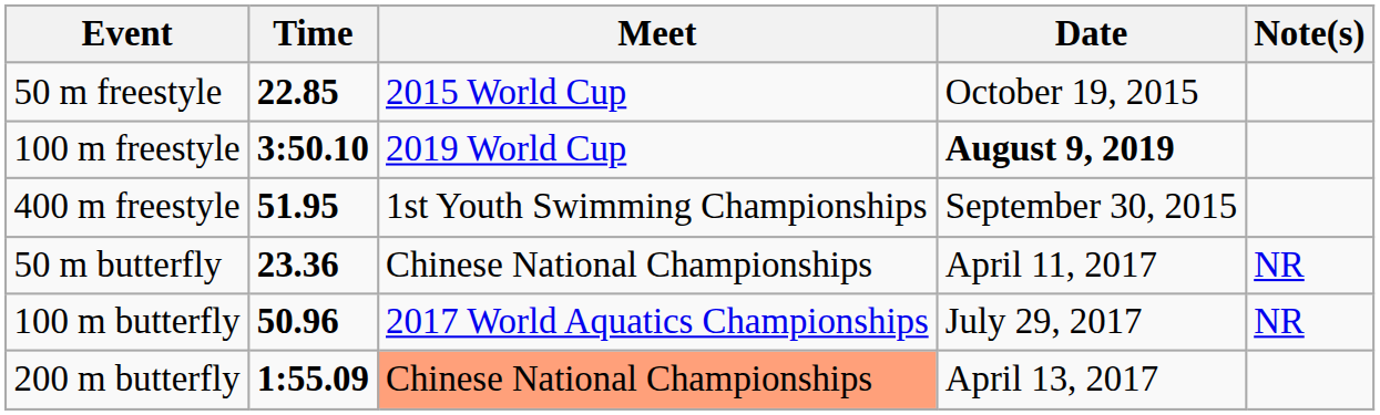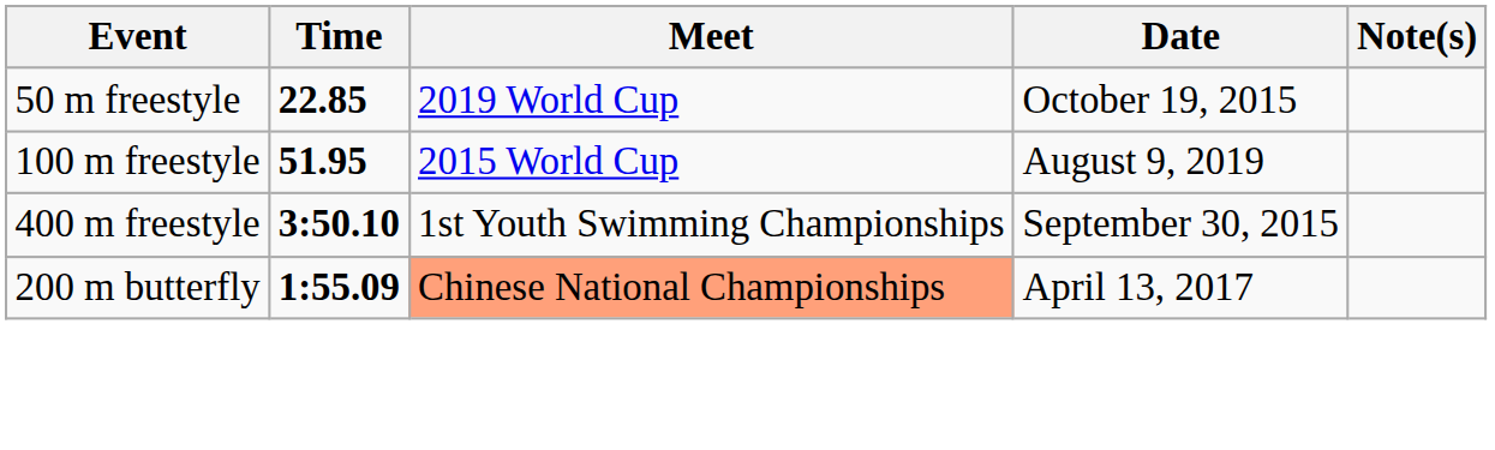50 m freestyle | Meet: 2015 World Cup -> 2019 World Cup
100 m freestyle | Time: 3:50.10 -> 51.95
100 m freestyle | Meet: 2019 World Cup -> 2015 World Cup
100 m freestyle | Date: bold -> normal
400 m freestyle | Time: 51.95 -> 3:50.10
- row: 50 m butterfly | 23.36 | Chinese National Championships | April 11, 2017 | NR
- row: 100 m butterfly | 50.96 | 2017 World Aquatics Championships | July 29, 2017 | NR
